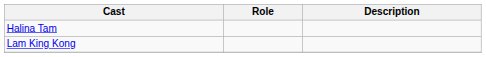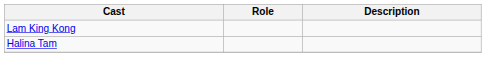rows swapped: Lam King Kong <-> Halina Tam
